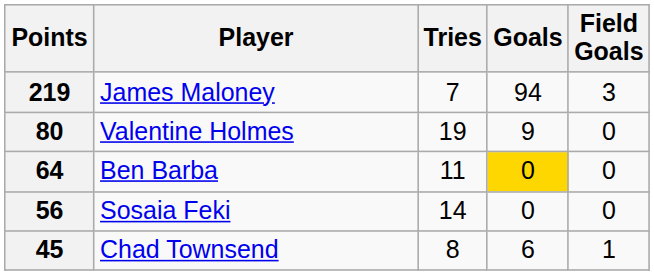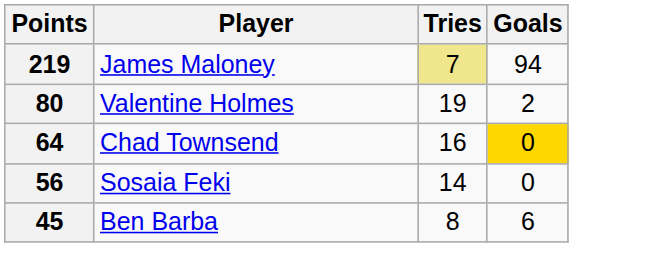- column: Field Goals | 3 | 0 | 0 | 0 | 1
219 | Tries: no background -> khaki background
80 | Goals: 9 -> 2
64 | Player: Ben Barba -> Chad Townsend
64 | Tries: 11 -> 16
45 | Player: Chad Townsend -> Ben Barba
